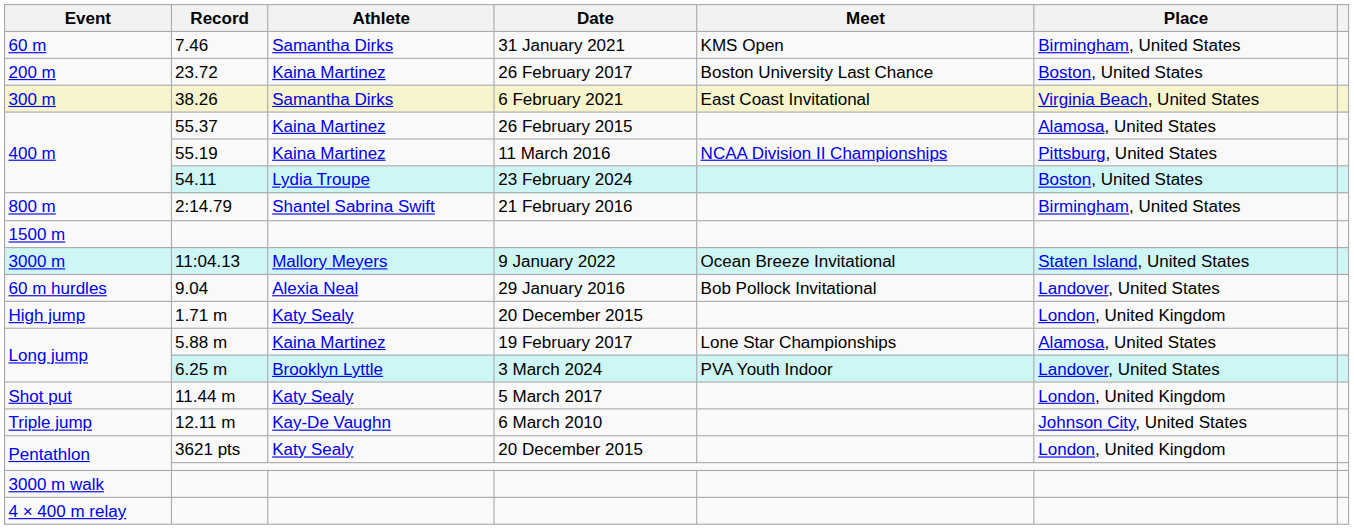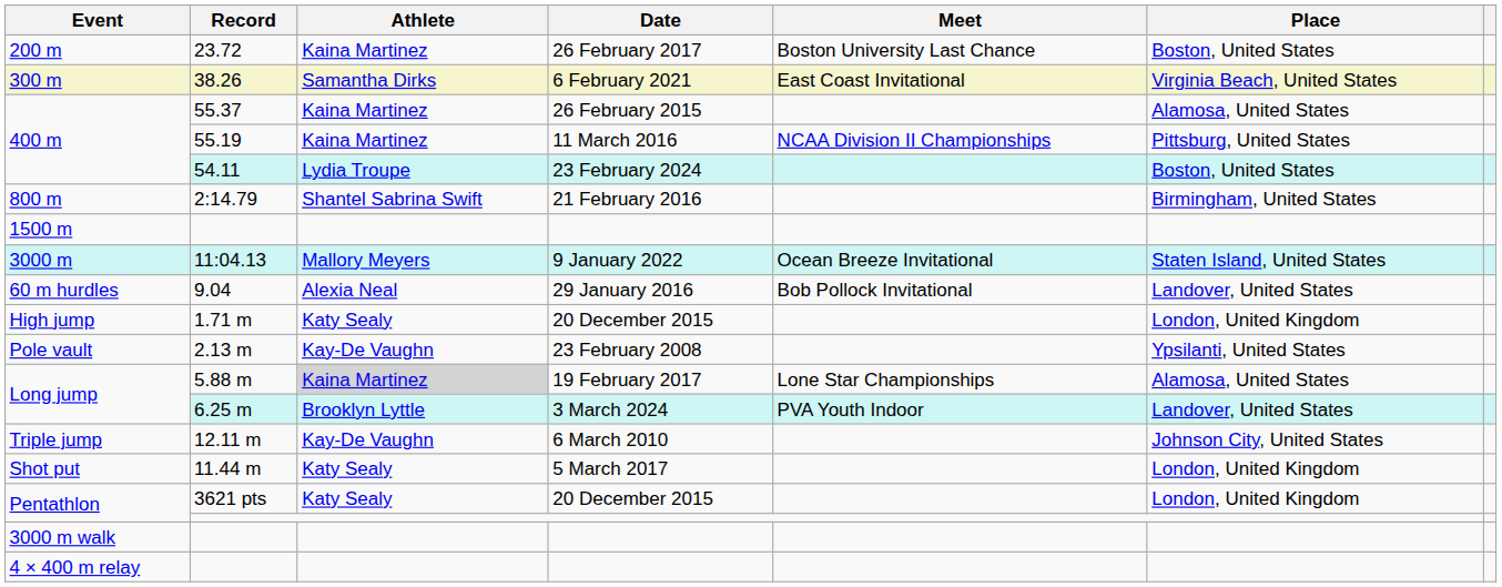- row: 60 m | 7.46 | Samantha Dirks | 31 January 2021 | KMS Open | Birmingham, United States
+ row: Pole vault | 2.13 m | Kay-De Vaughn | 23 February 2008 | Ypsilanti, United States
5.88 m | Athlete: no background -> lightgrey background
rows swapped: 12.11 m <-> 11.44 m
